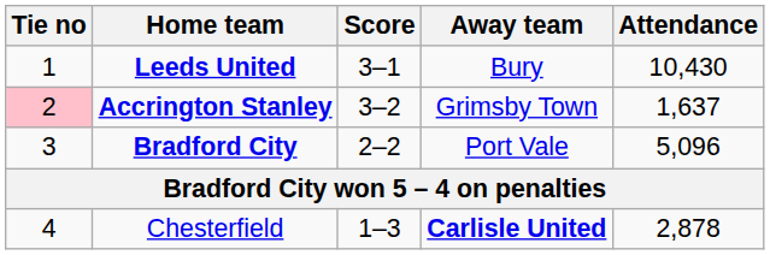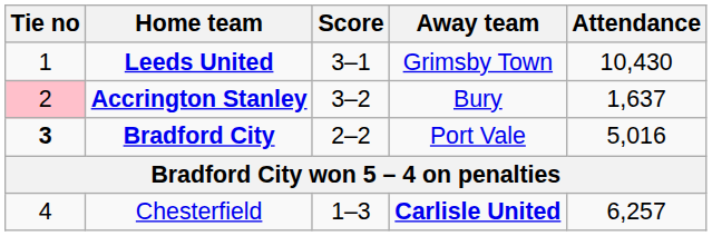Leeds United | Away team: Bury -> Grimsby Town
Accrington Stanley | Away team: Grimsby Town -> Bury
Bradford City | Tie no: normal -> bold
Bradford City | Attendance: 5,096 -> 5,016
Chesterfield | Attendance: 2,878 -> 6,257
